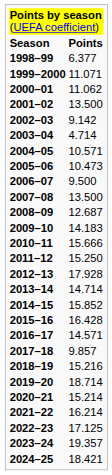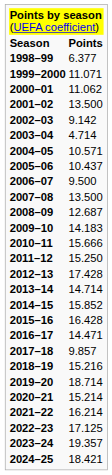2005–06 | column 2: 10.473 -> 10.437
2012–13 | column 2: 17.928 -> 17.428
2016–17 | column 2: 14.571 -> 14.471
